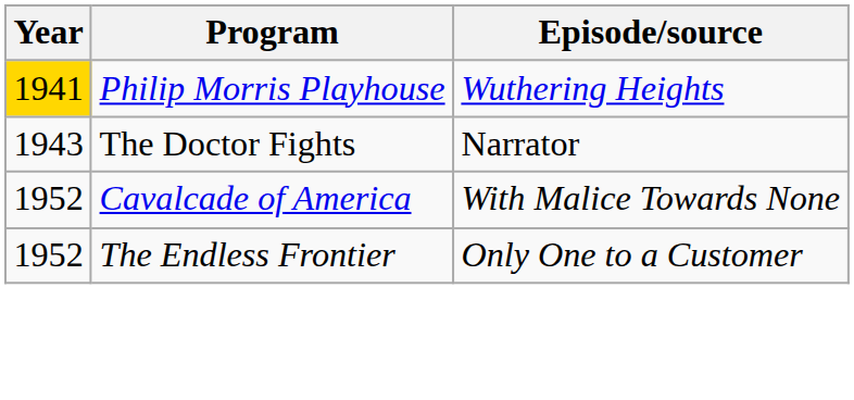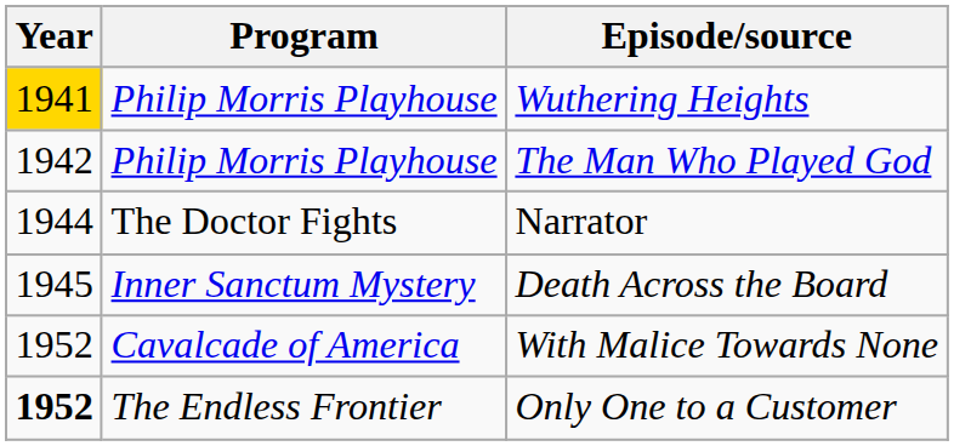+ row: 1942 | Philip Morris Playhouse | The Man Who Played God
Narrator | Year: 1943 -> 1944
+ row: 1945 | Inner Sanctum Mystery | Death Across the Board
Only One to a Customer | Year: normal -> bold
